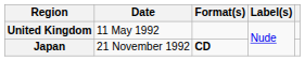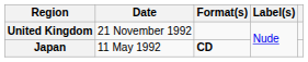United Kingdom | Date: 11 May 1992 -> 21 November 1992
Japan | Date: 21 November 1992 -> 11 May 1992
